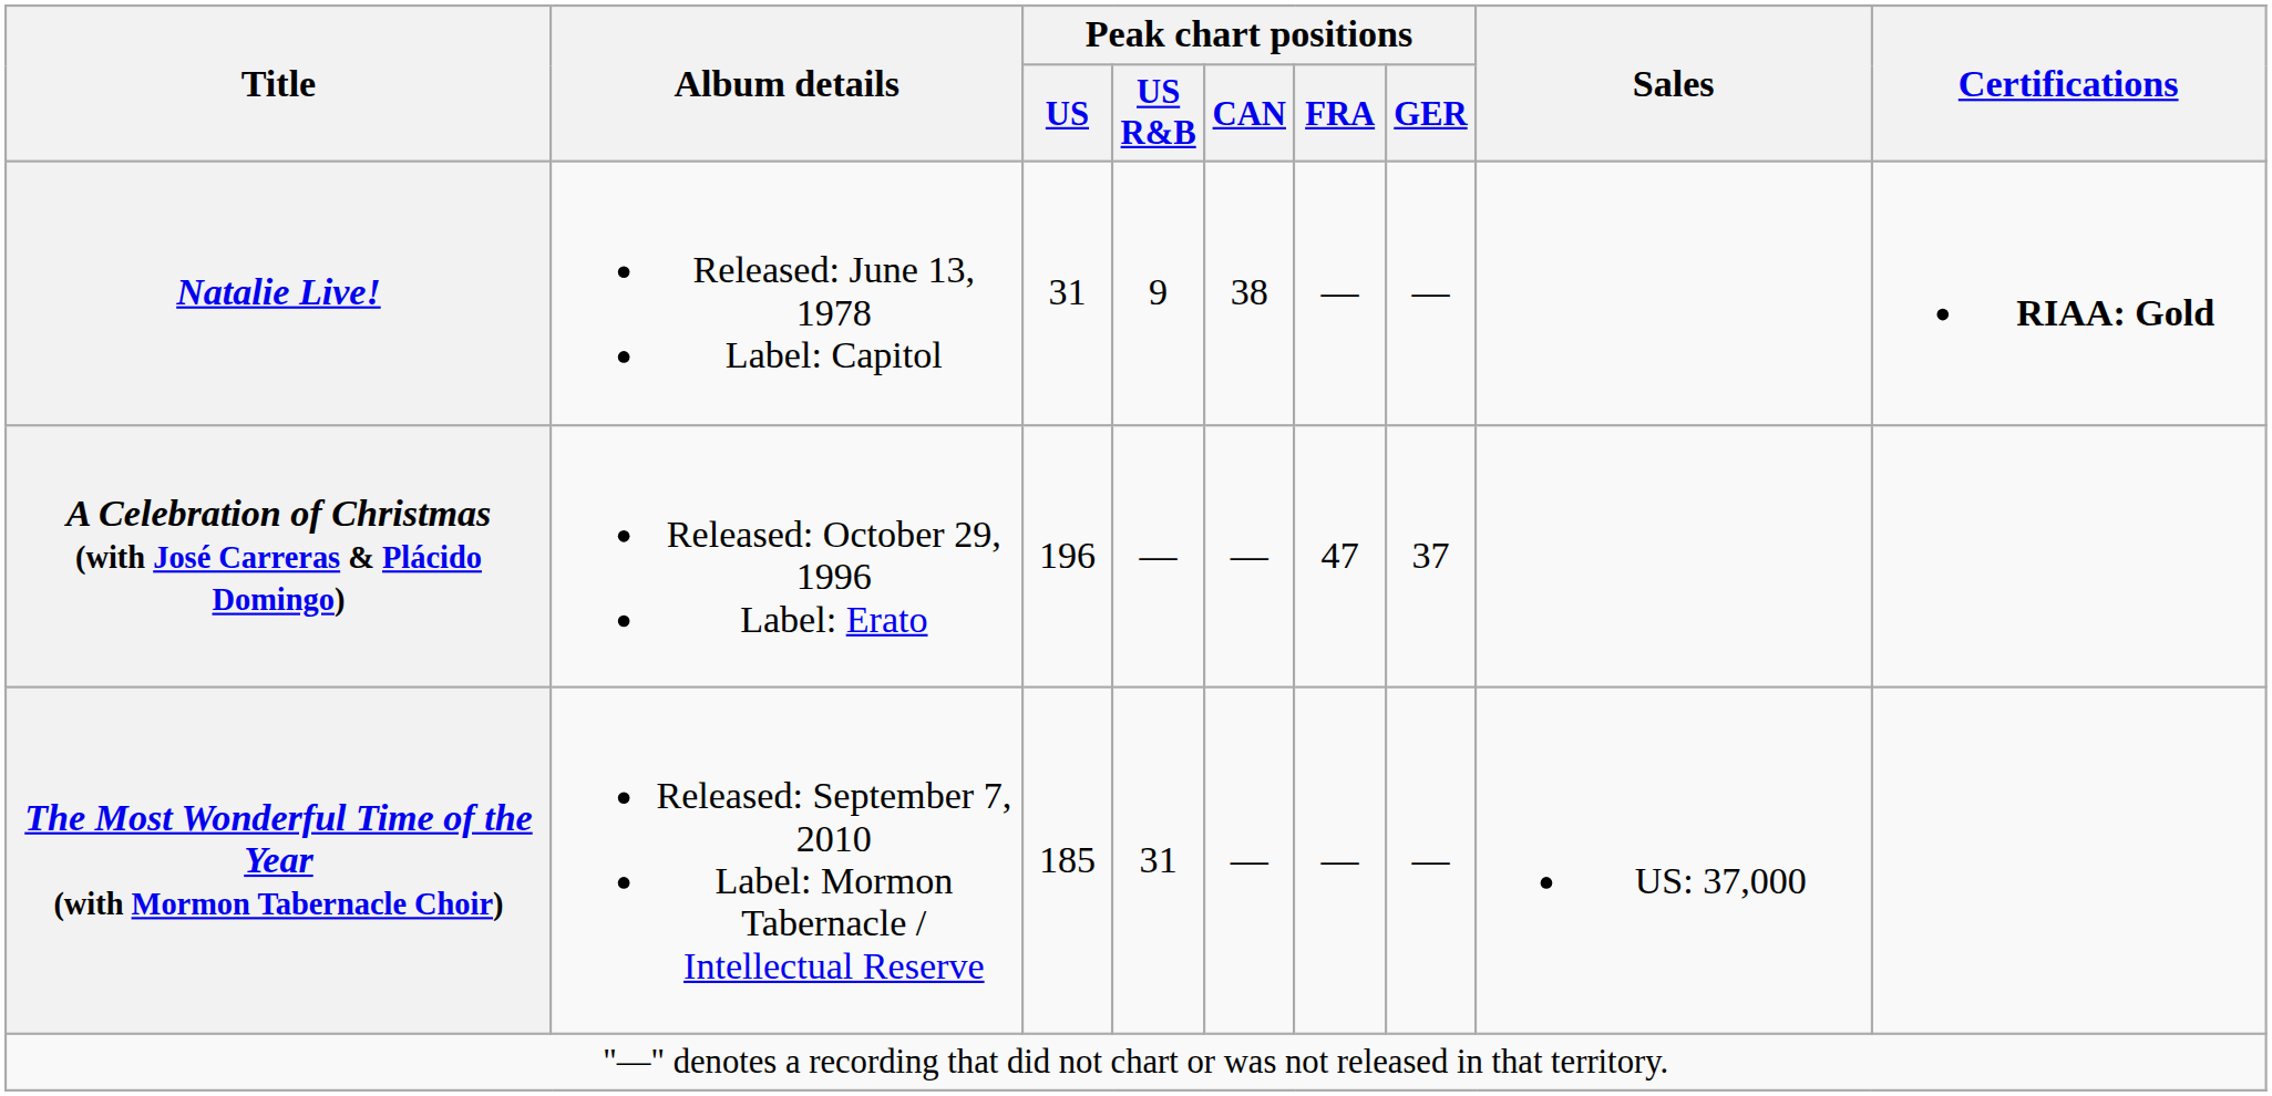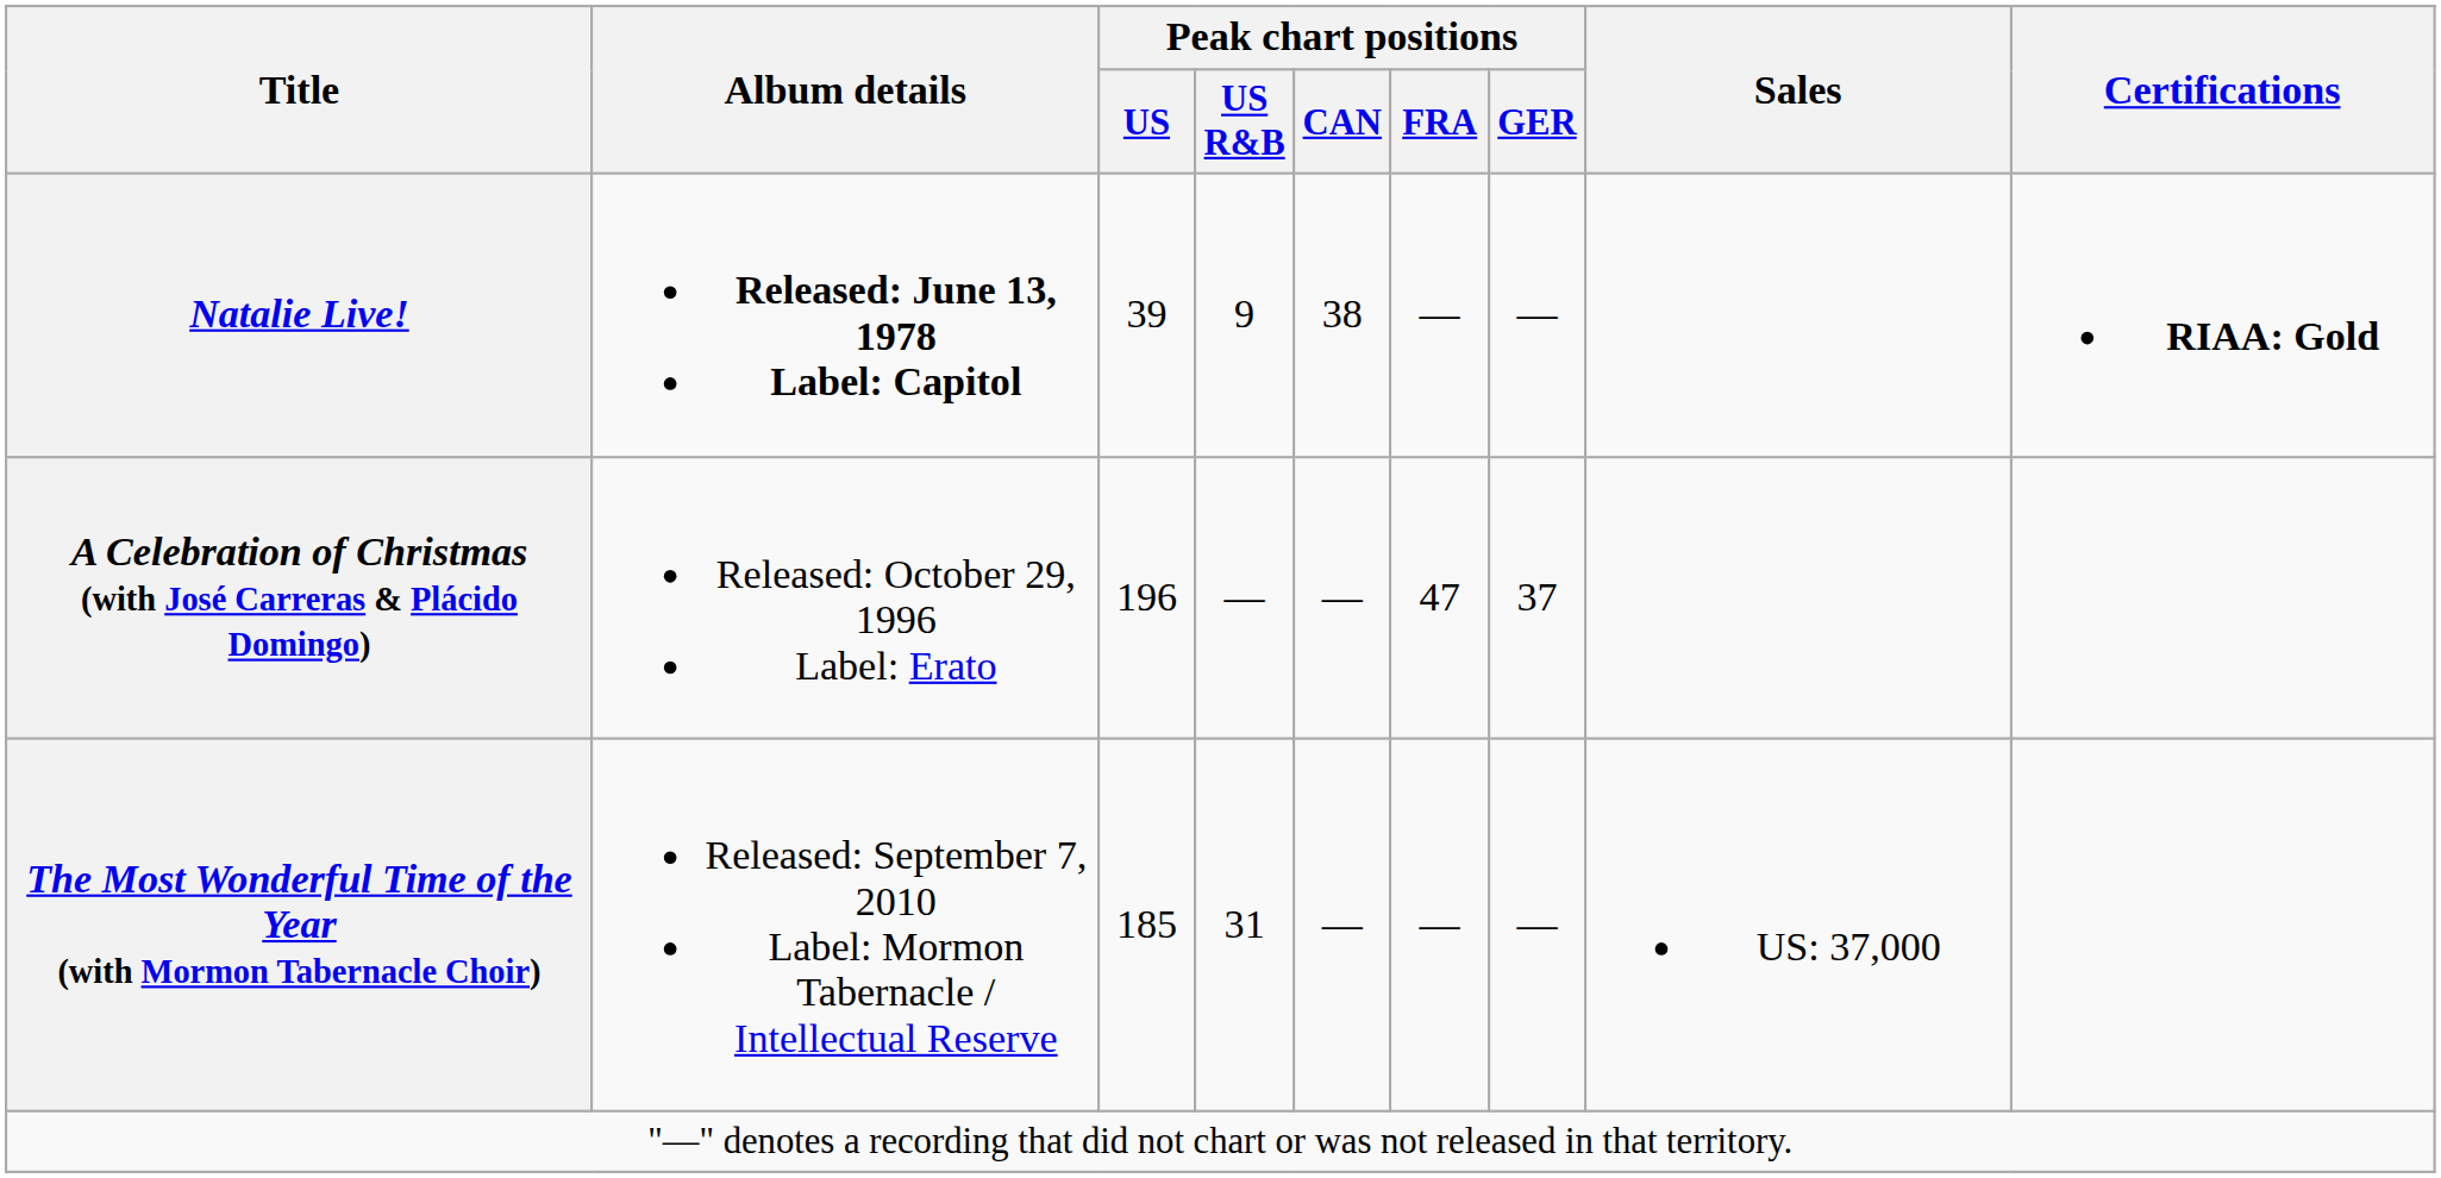Natalie Live! | Album details: normal -> bold
Natalie Live! | Peak chart positions / US: 31 -> 39
